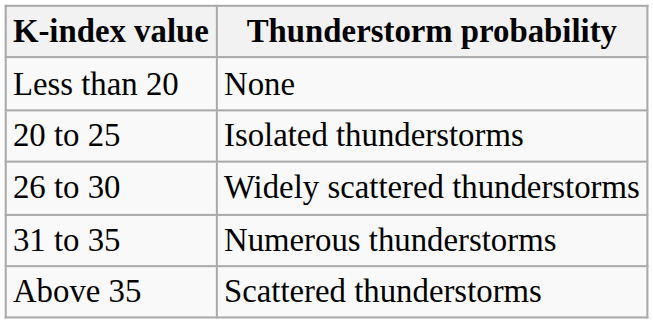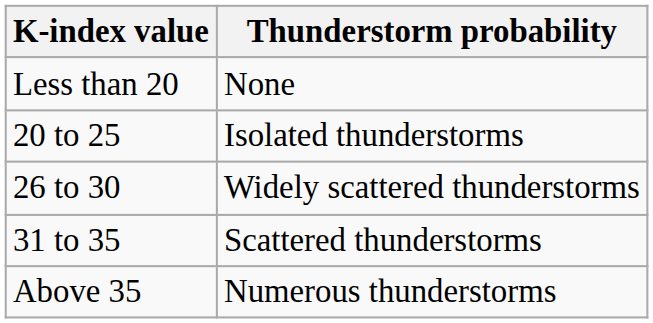31 to 35 | Thunderstorm probability: Numerous thunderstorms -> Scattered thunderstorms
Above 35 | Thunderstorm probability: Scattered thunderstorms -> Numerous thunderstorms
